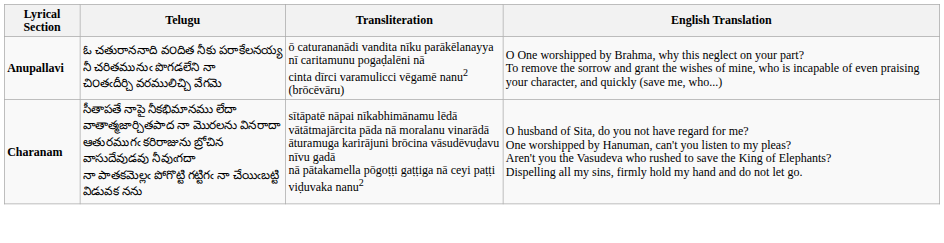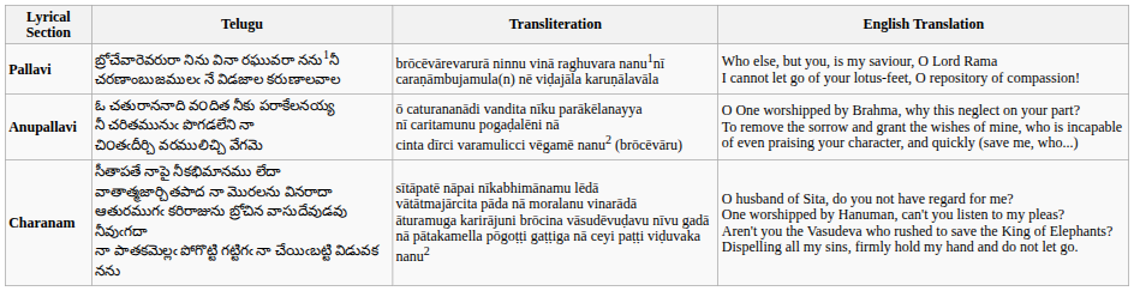+ row: Pallavi | బ్రోచేవారెవరురా నిను వినా రఘువరా నను1నీ చరణాంబుజములఁ నే విడజాల కరుణాలవాల | brōcēvārevarurā ninnu vinā raghuvara nanu1nī caraṇāmbujamula(n) nē viḍajāla karuṇālavāla | Who else, but you, is my saviour, O Lord Rama I cannot let go of your lotus-feet, O repository of compassion!
